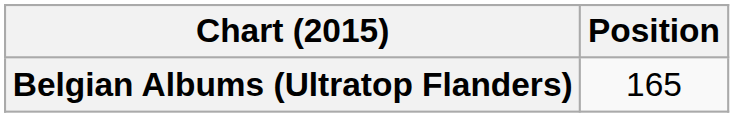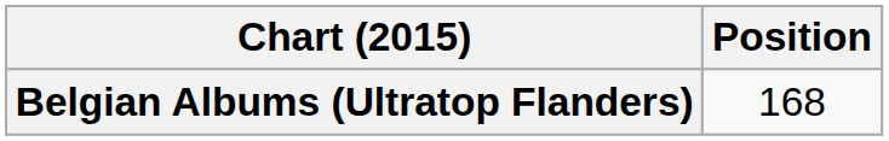Belgian Albums (Ultratop Flanders) | Position: 165 -> 168
